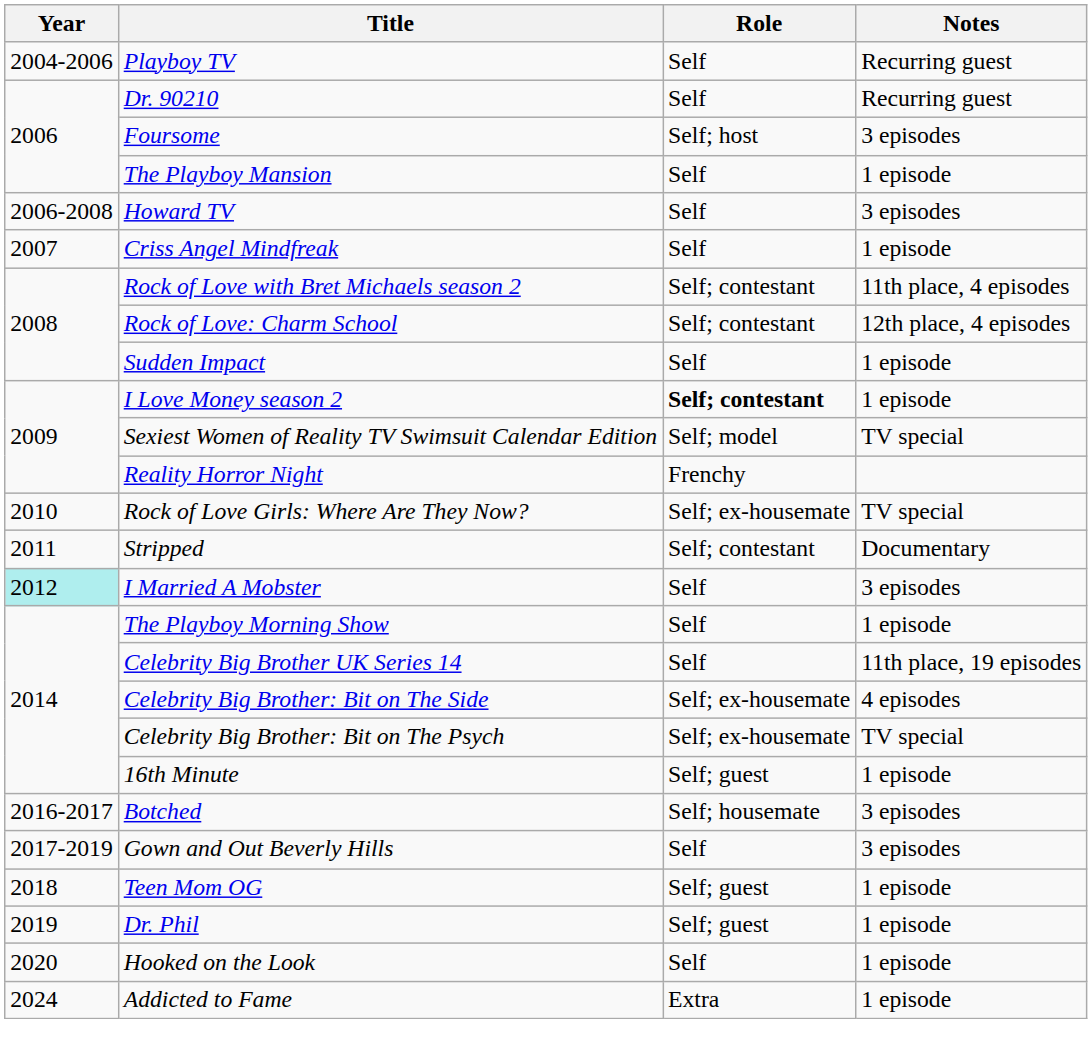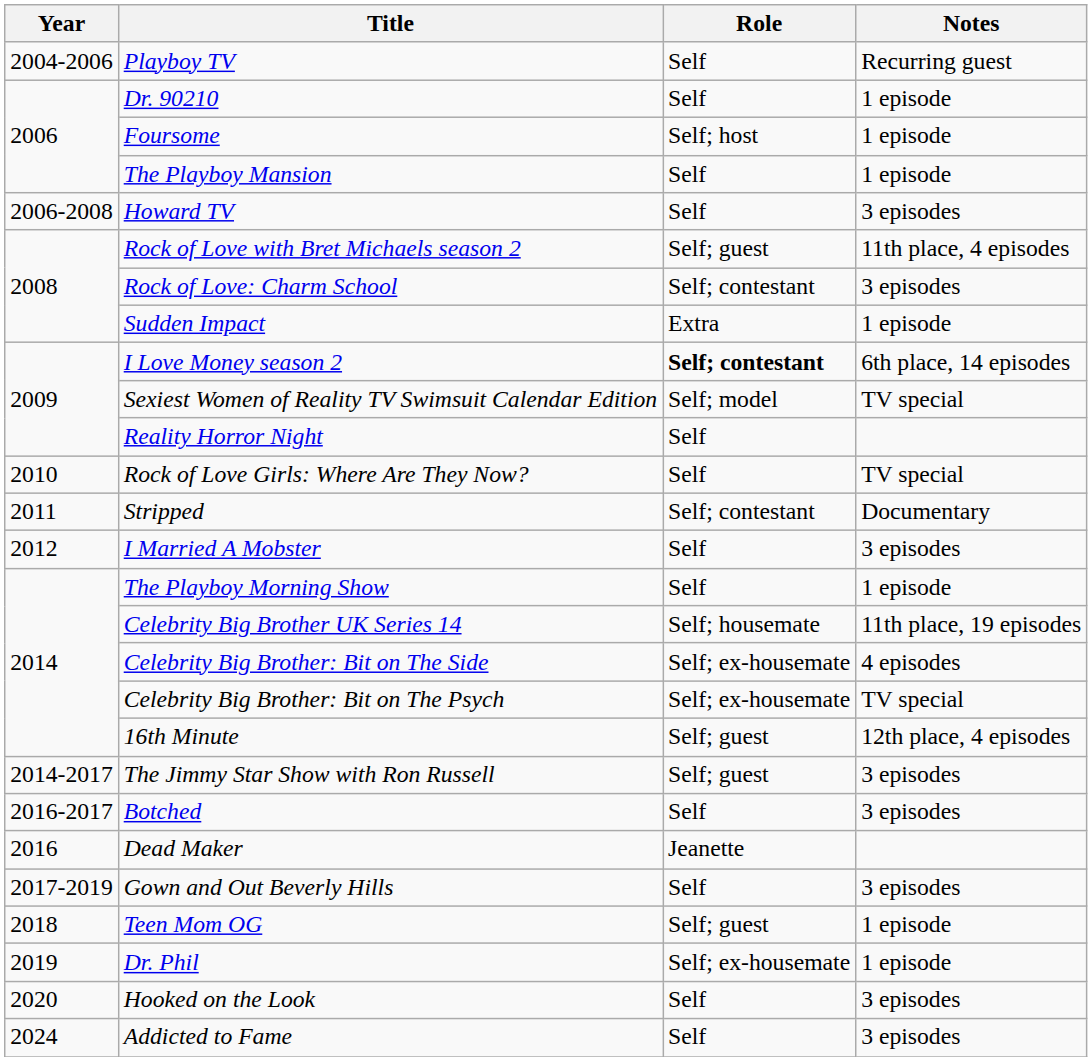Dr. 90210 | Notes: Recurring guest -> 1 episode
Foursome | Notes: 3 episodes -> 1 episode
- row: 2007 | Criss Angel Mindfreak | Self | 1 episode
Rock of Love with Bret Michaels season 2 | Role: Self; contestant -> Self; guest
Rock of Love: Charm School | Notes: 12th place, 4 episodes -> 3 episodes
Sudden Impact | Role: Self -> Extra
I Love Money season 2 | Notes: 1 episode -> 6th place, 14 episodes
Reality Horror Night | Role: Frenchy -> Self
Rock of Love Girls: Where Are They Now? | Role: Self; ex-housemate -> Self
I Married A Mobster | Year: paleturquoise background -> no background
Celebrity Big Brother UK Series 14 | Role: Self -> Self; housemate
16th Minute | Notes: 1 episode -> 12th place, 4 episodes
+ row: 2014-2017 | The Jimmy Star Show with Ron Russell | Self; guest | 3 episodes
Botched | Role: Self; housemate -> Self
+ row: 2016 | Dead Maker | Jeanette
Dr. Phil | Role: Self; guest -> Self; ex-housemate
Hooked on the Look | Notes: 1 episode -> 3 episodes
Addicted to Fame | Role: Extra -> Self
Addicted to Fame | Notes: 1 episode -> 3 episodes
